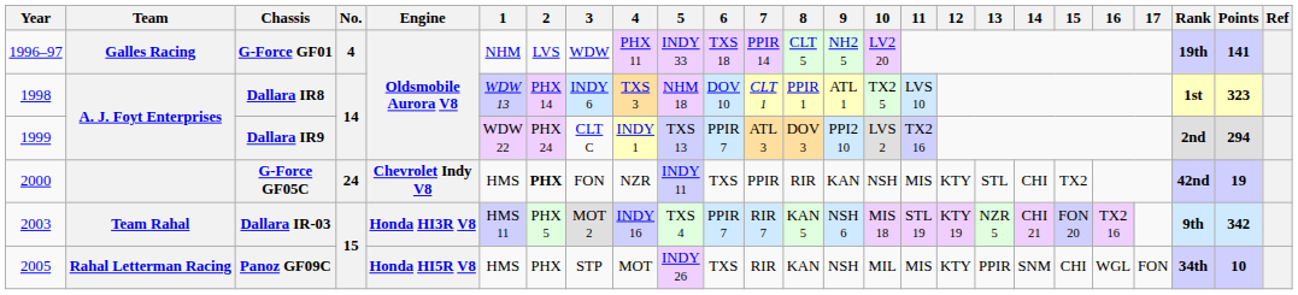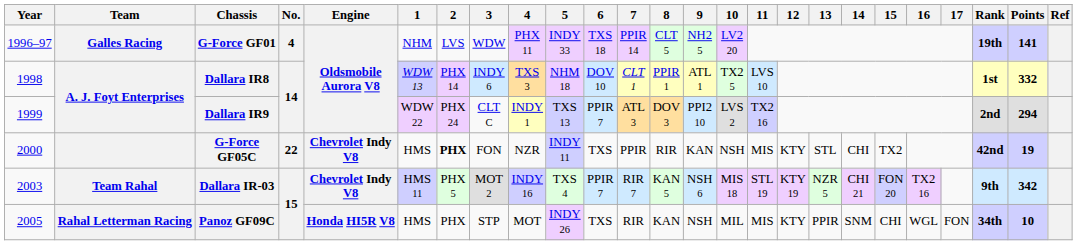Dallara IR8 | Points: 323 -> 332
G-Force GF05C | No.: 24 -> 22
Dallara IR-03 | Engine: Honda HI3R V8 -> Chevrolet Indy V8
